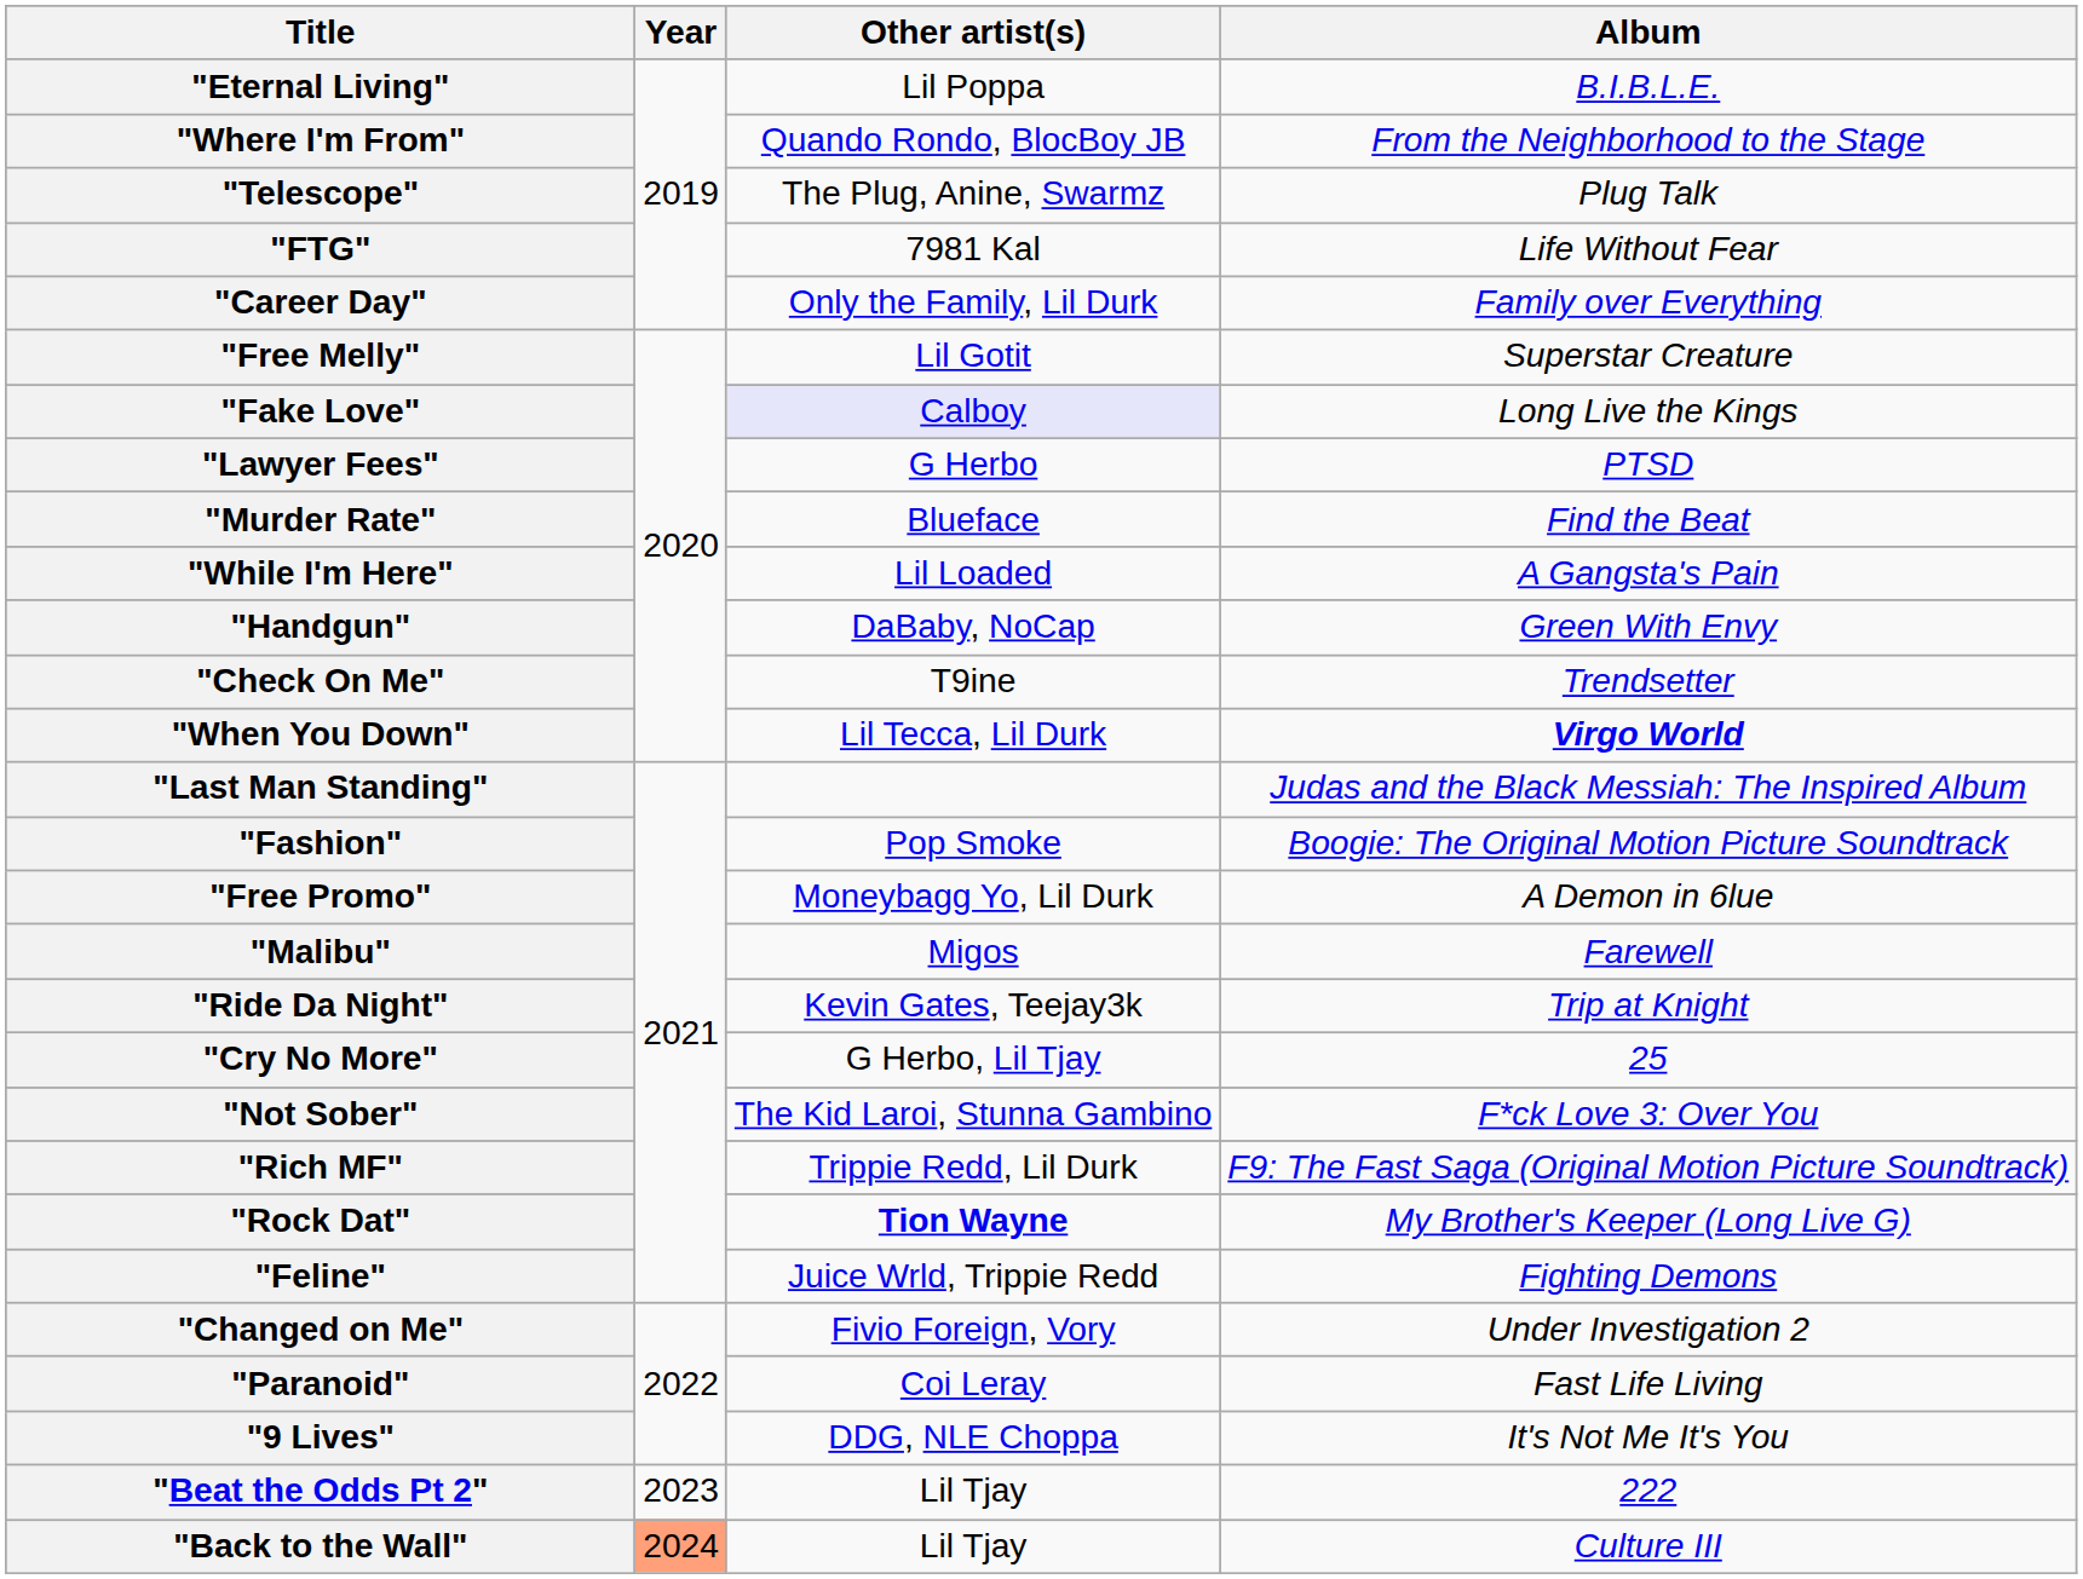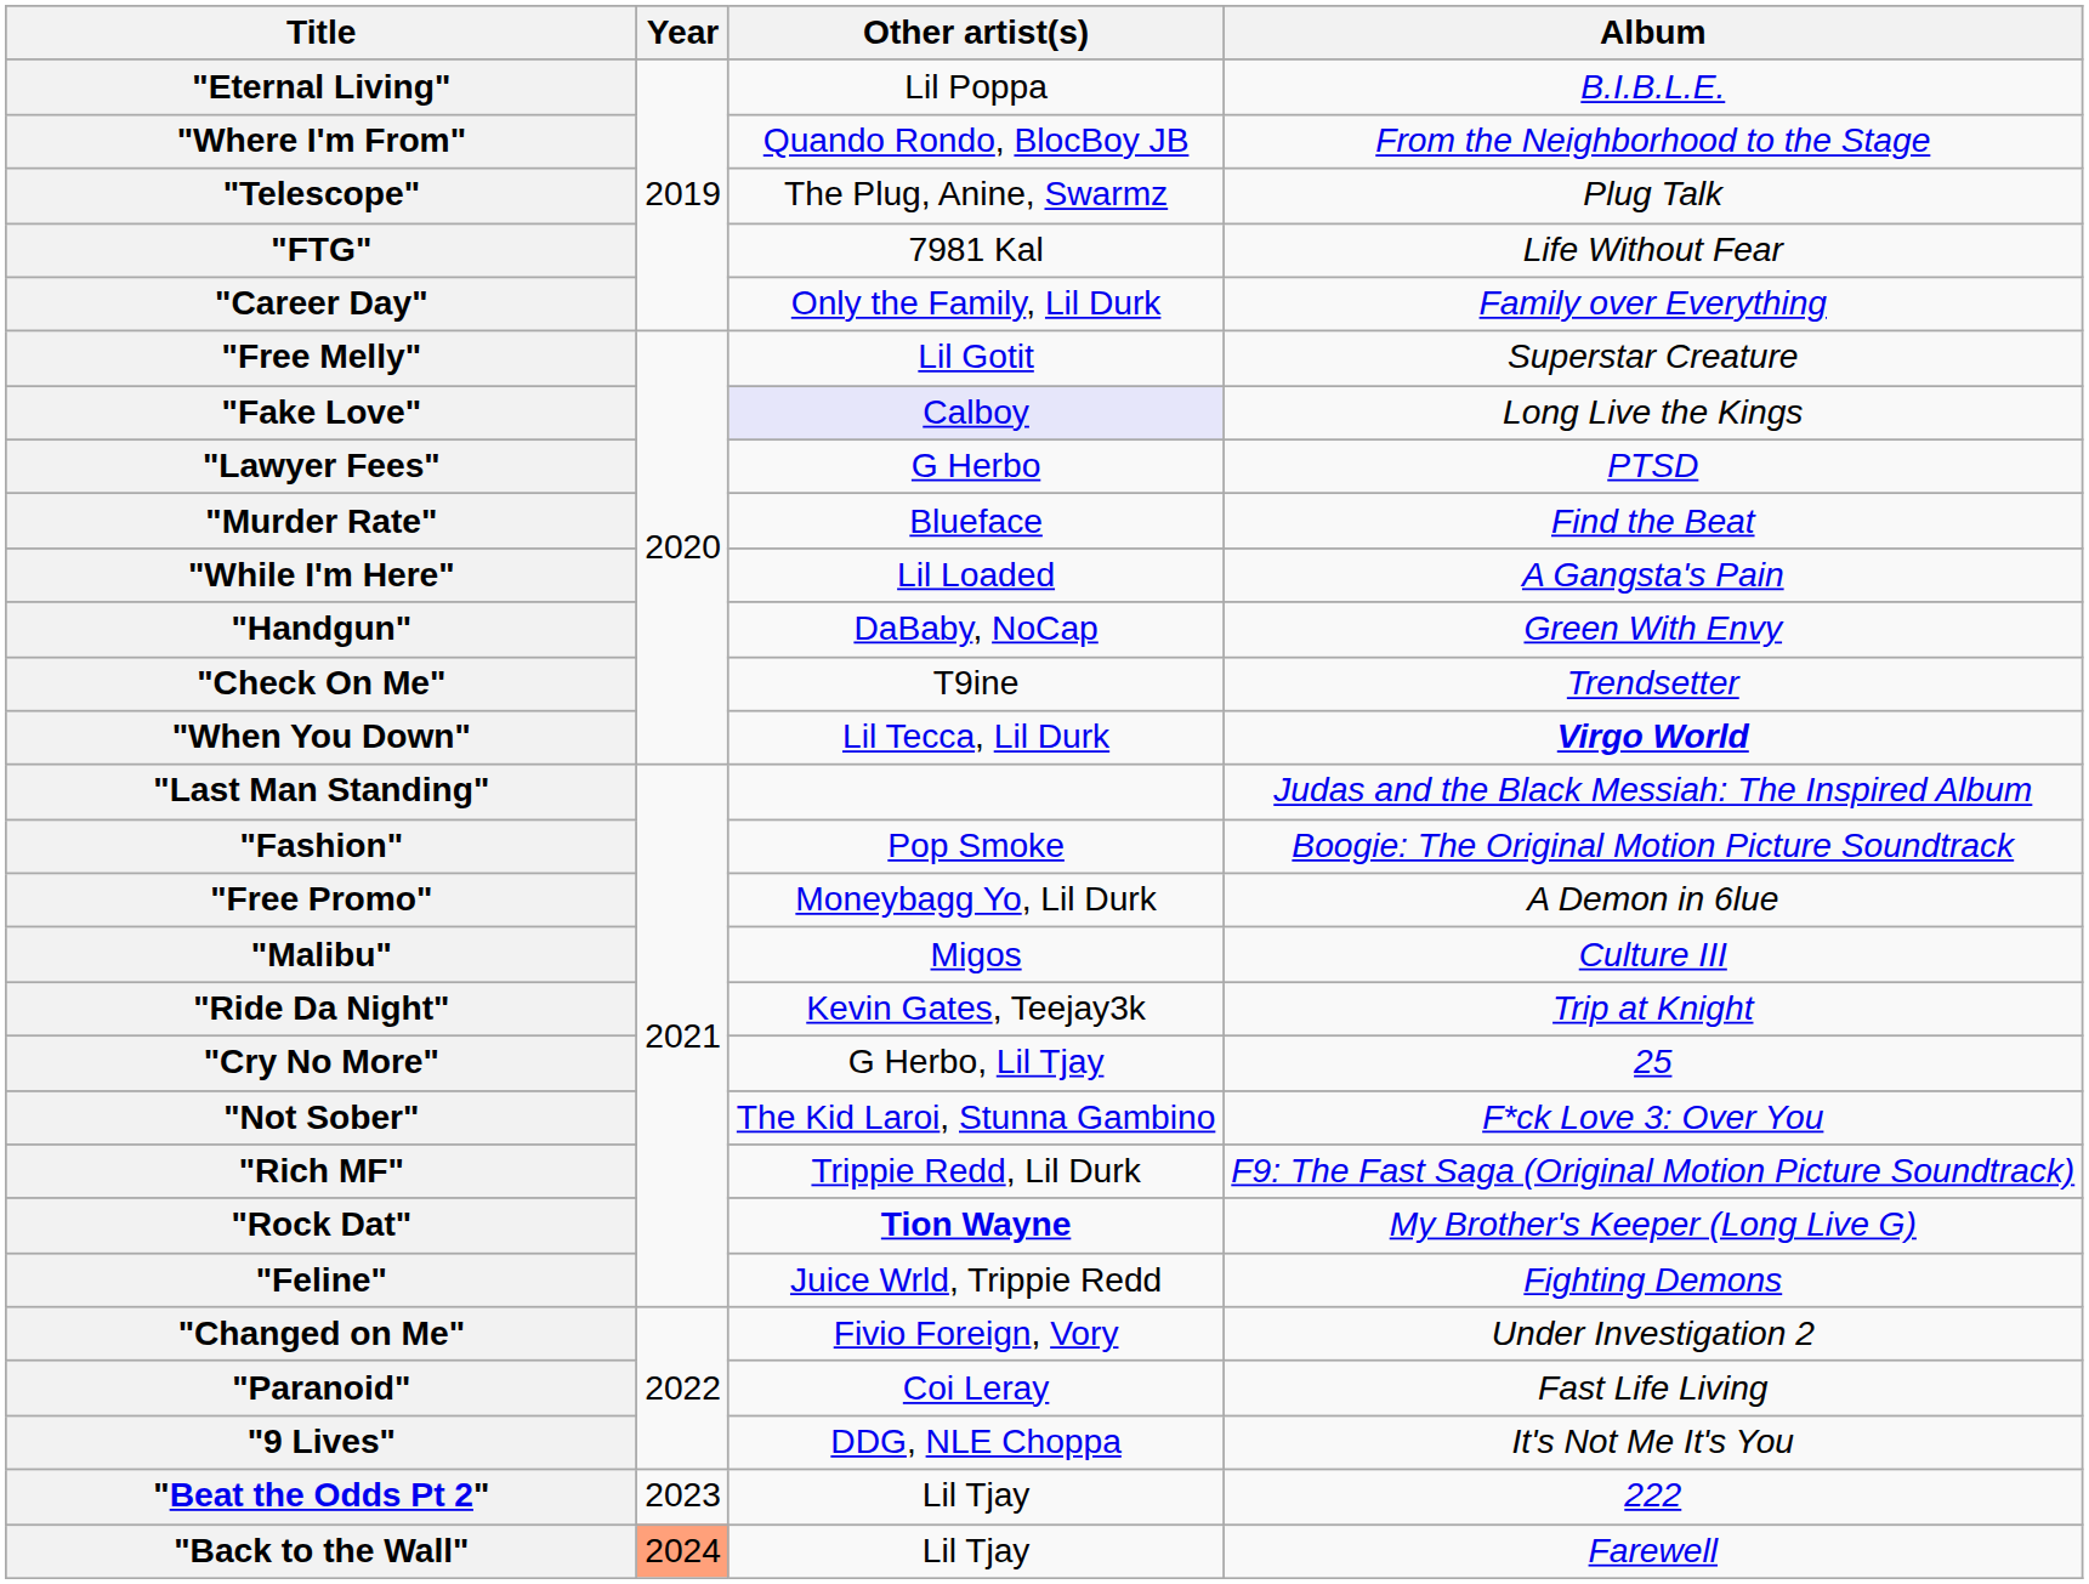"Malibu" | Album: Farewell -> Culture III
"Back to the Wall" | Album: Culture III -> Farewell
